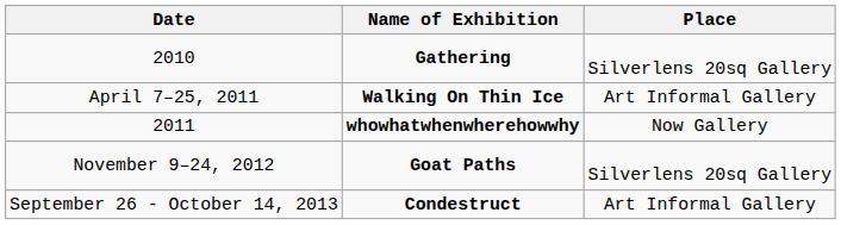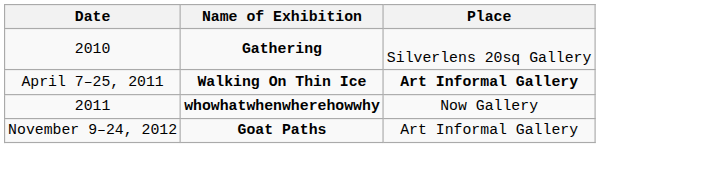April 7–25, 2011 | Place: normal -> bold
November 9–24, 2012 | Place: Silverlens 20sq Gallery -> Art Informal Gallery
- row: September 26 - October 14, 2013 | Condestruct | Art Informal Gallery
